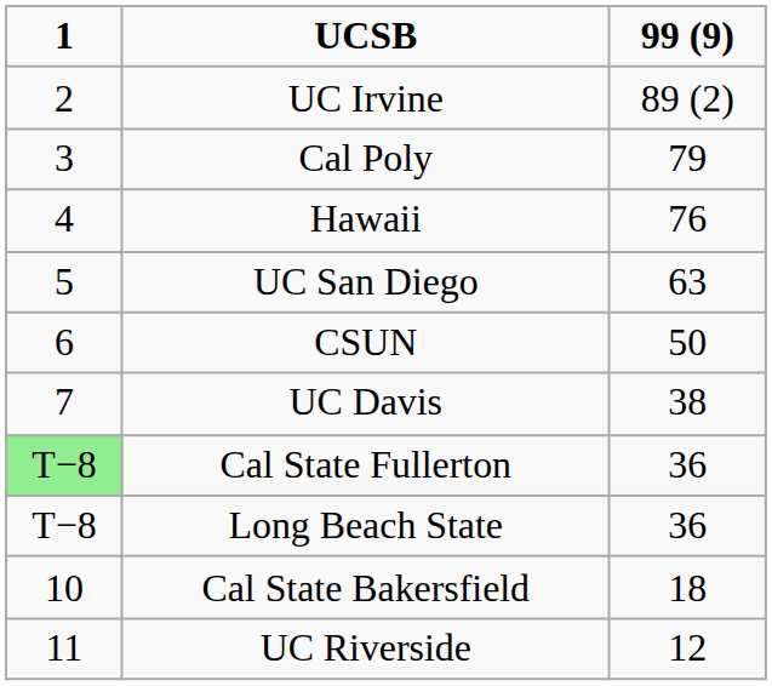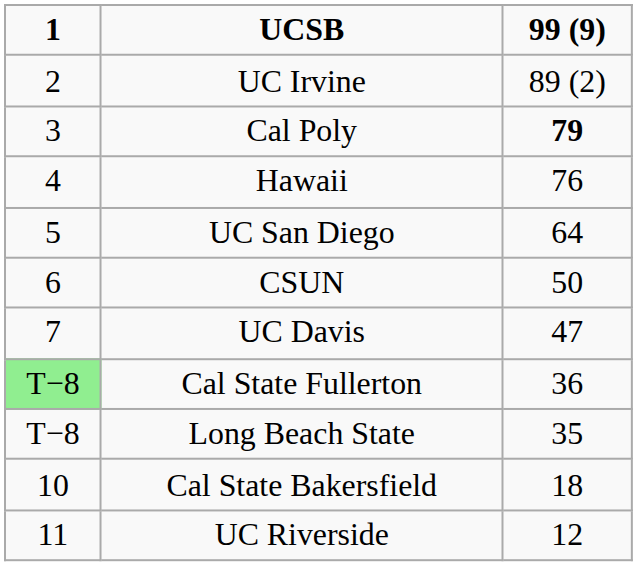Cal Poly | 99 (9): normal -> bold
UC San Diego | 99 (9): 63 -> 64
UC Davis | 99 (9): 38 -> 47
Long Beach State | 99 (9): 36 -> 35
